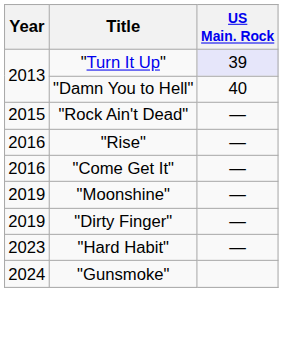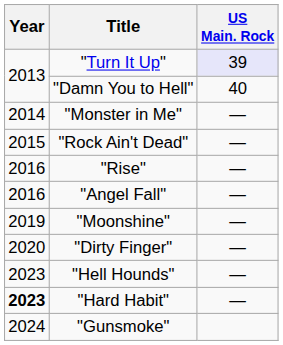+ row: 2014 | "Monster in Me" | —
+ row: 2016 | "Angel Fall" | —
- row: 2016 | "Come Get It" | —
"Dirty Finger" | Year: 2019 -> 2020
+ row: 2023 | "Hell Hounds" | —
"Hard Habit" | Year: normal -> bold
